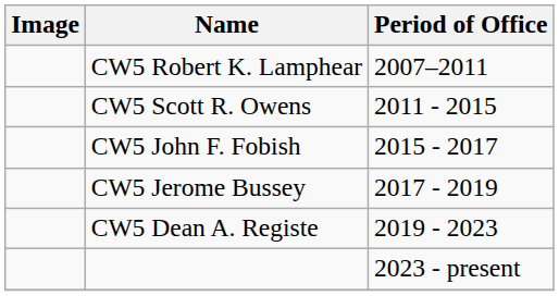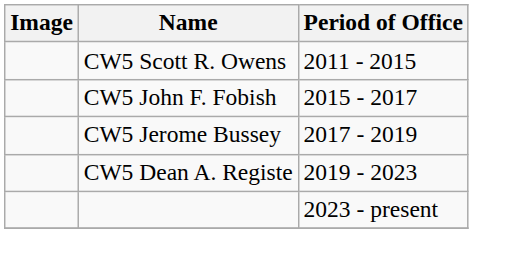- row: CW5 Robert K. Lamphear | 2007–2011
